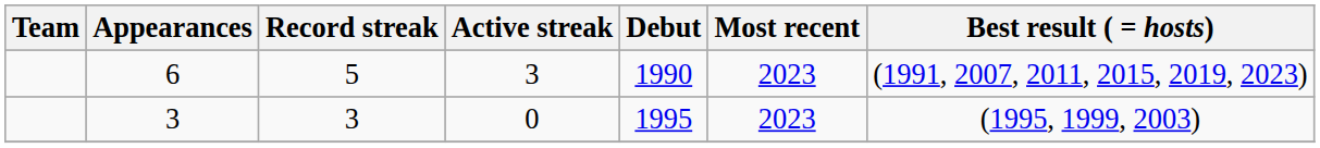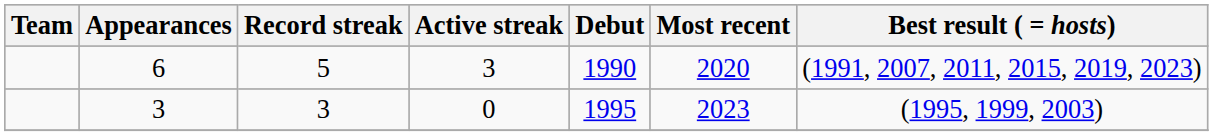6 | Most recent: 2023 -> 2020
